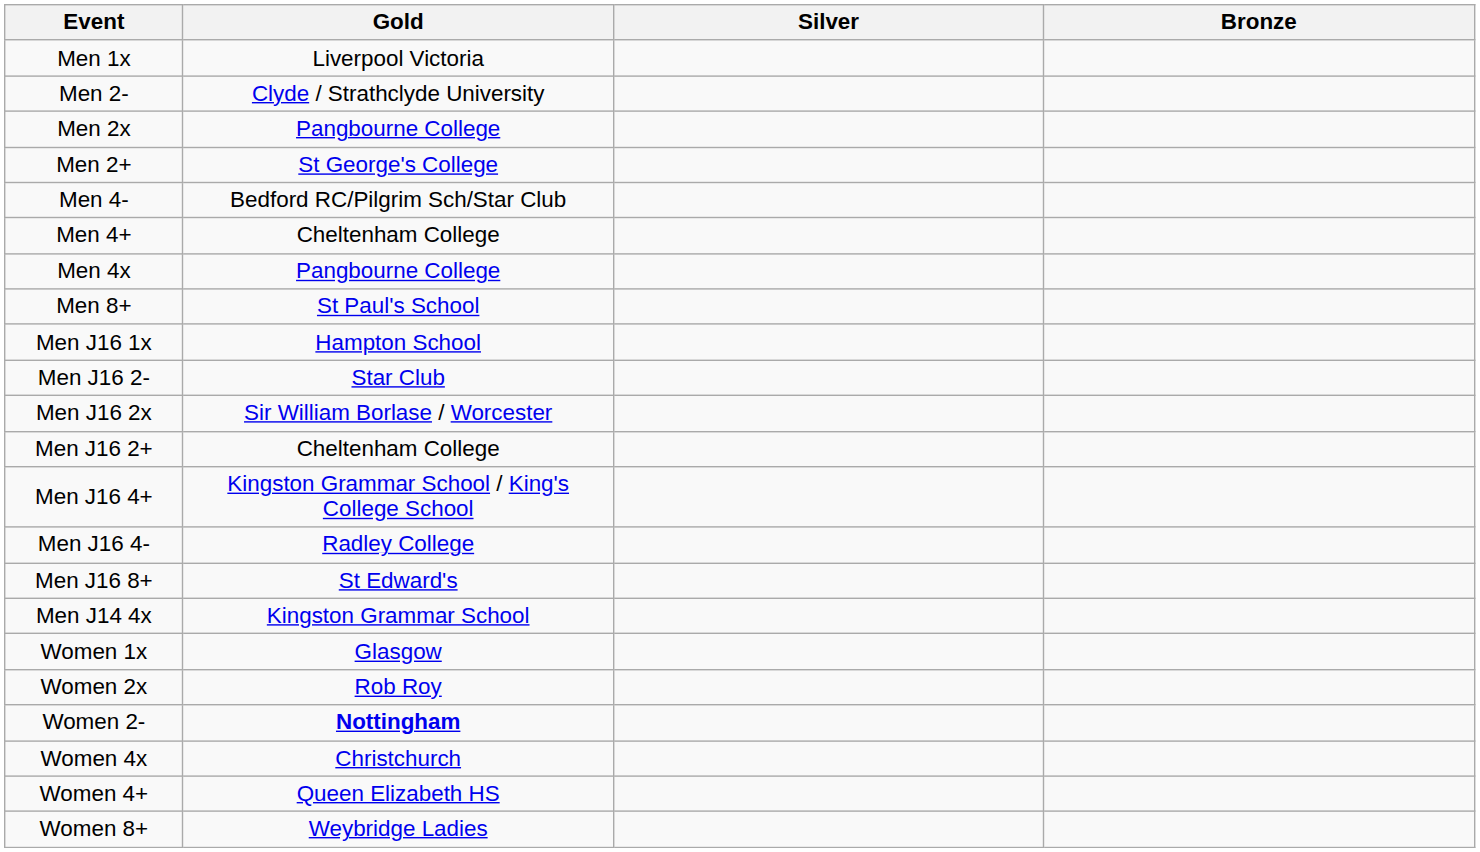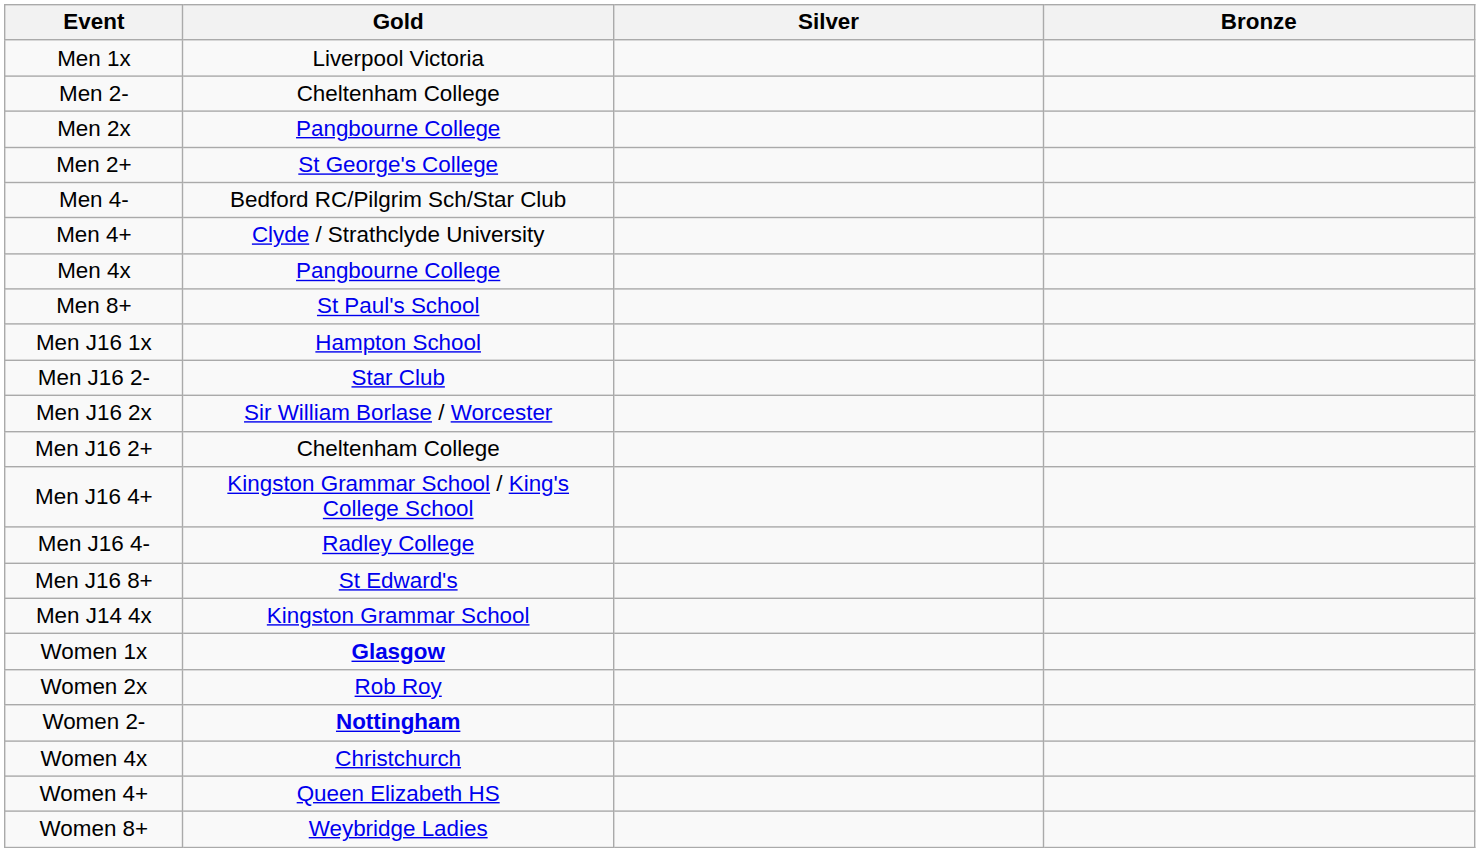Men 2- | Gold: Clyde / Strathclyde University -> Cheltenham College
Men 4+ | Gold: Cheltenham College -> Clyde / Strathclyde University
Women 1x | Gold: normal -> bold
